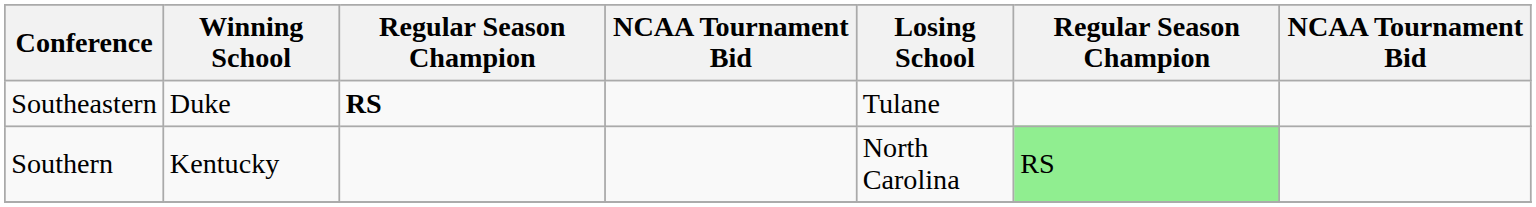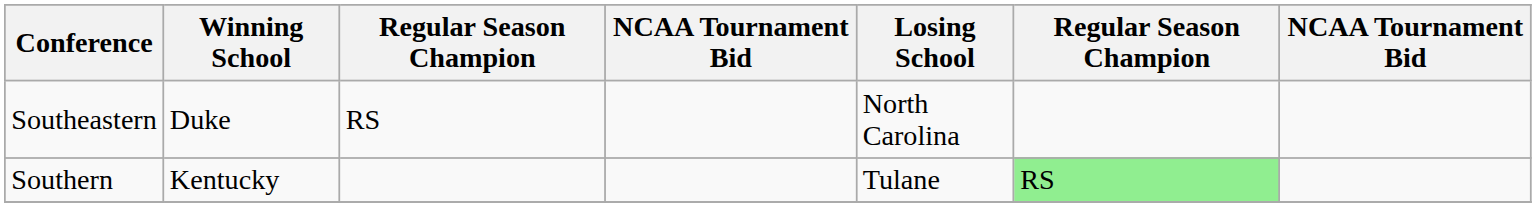Southeastern | column 3: bold -> normal
Southeastern | Losing School: Tulane -> North Carolina
Southern | Losing School: North Carolina -> Tulane
